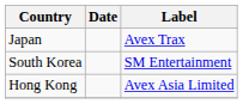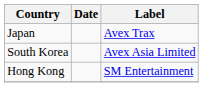South Korea | Label: SM Entertainment -> Avex Asia Limited
Hong Kong | Label: Avex Asia Limited -> SM Entertainment
